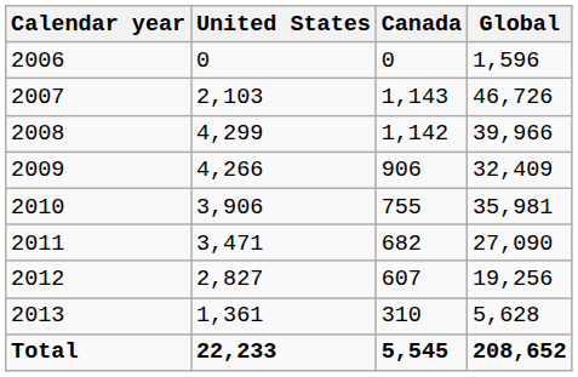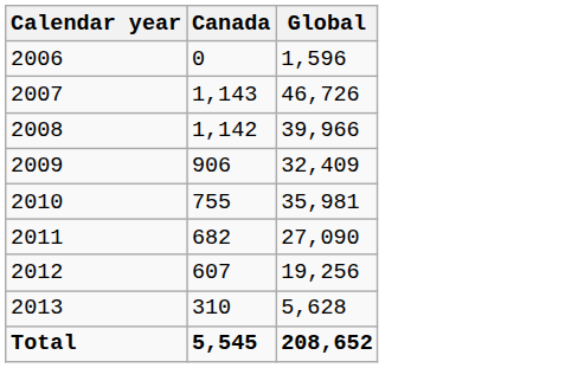- column: United States | 0 | 2,103 | 4,299 | 4,266 | 3,906 | 3,471 | 2,827 | 1,361 | 22,233
